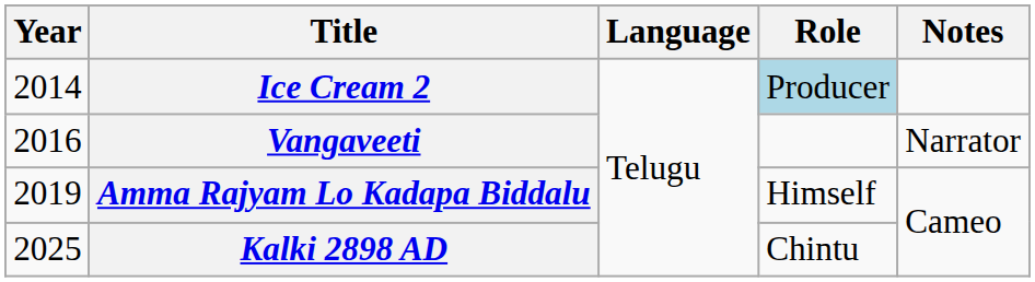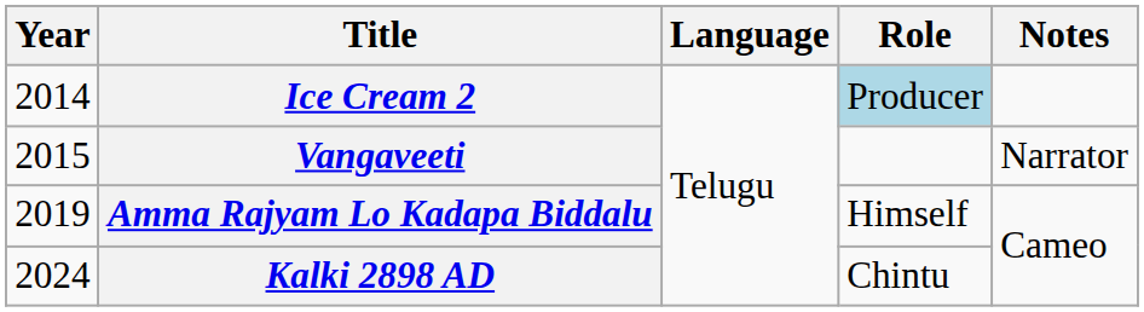Vangaveeti | Year: 2016 -> 2015
Kalki 2898 AD | Year: 2025 -> 2024
